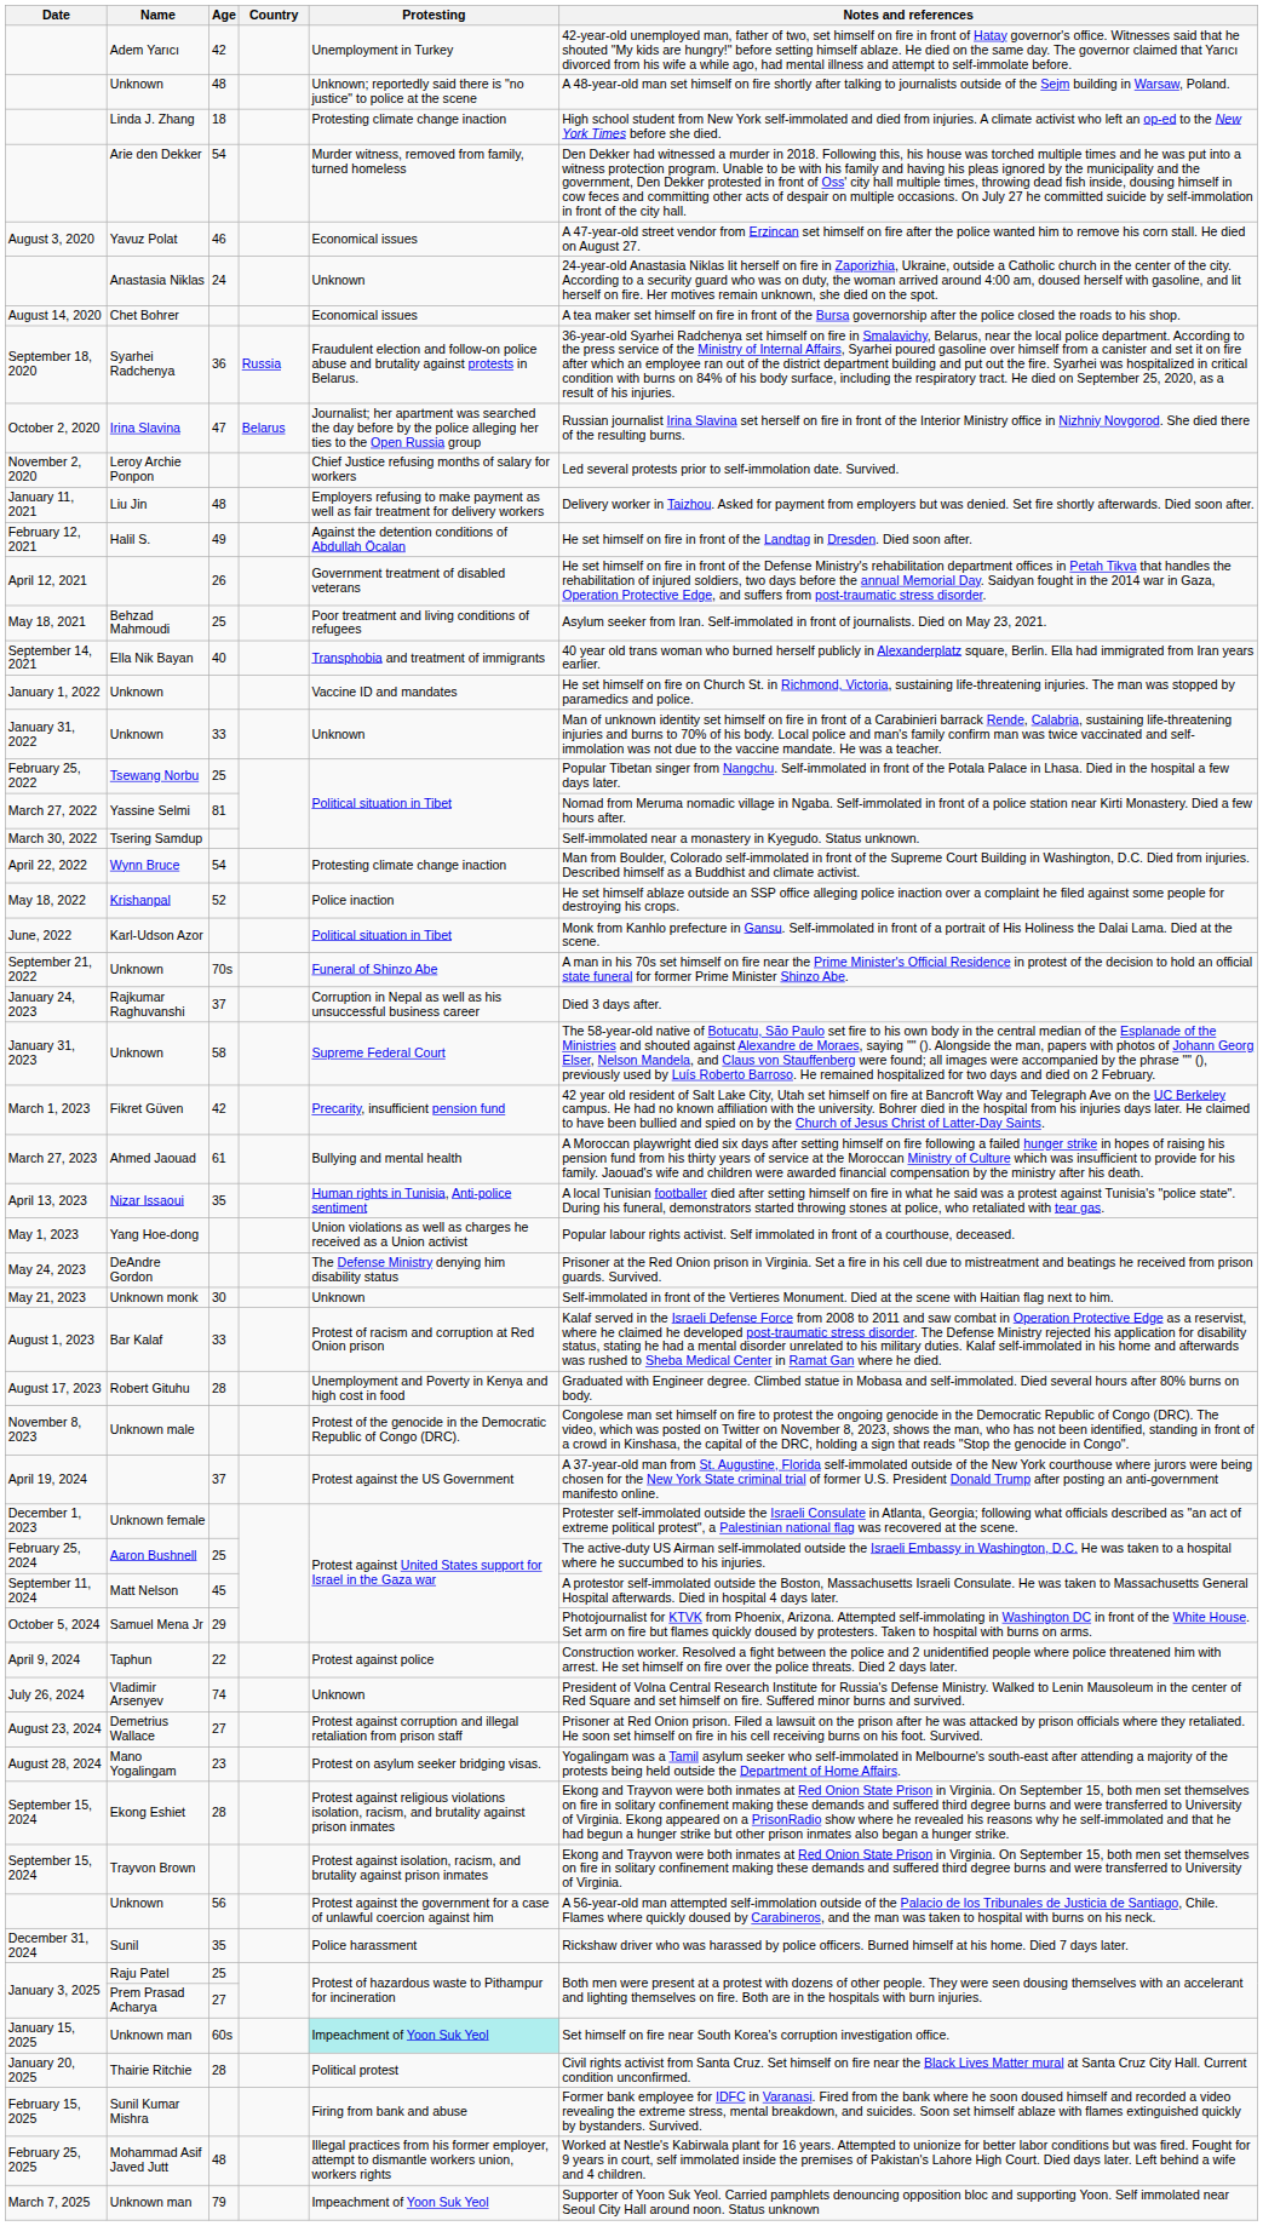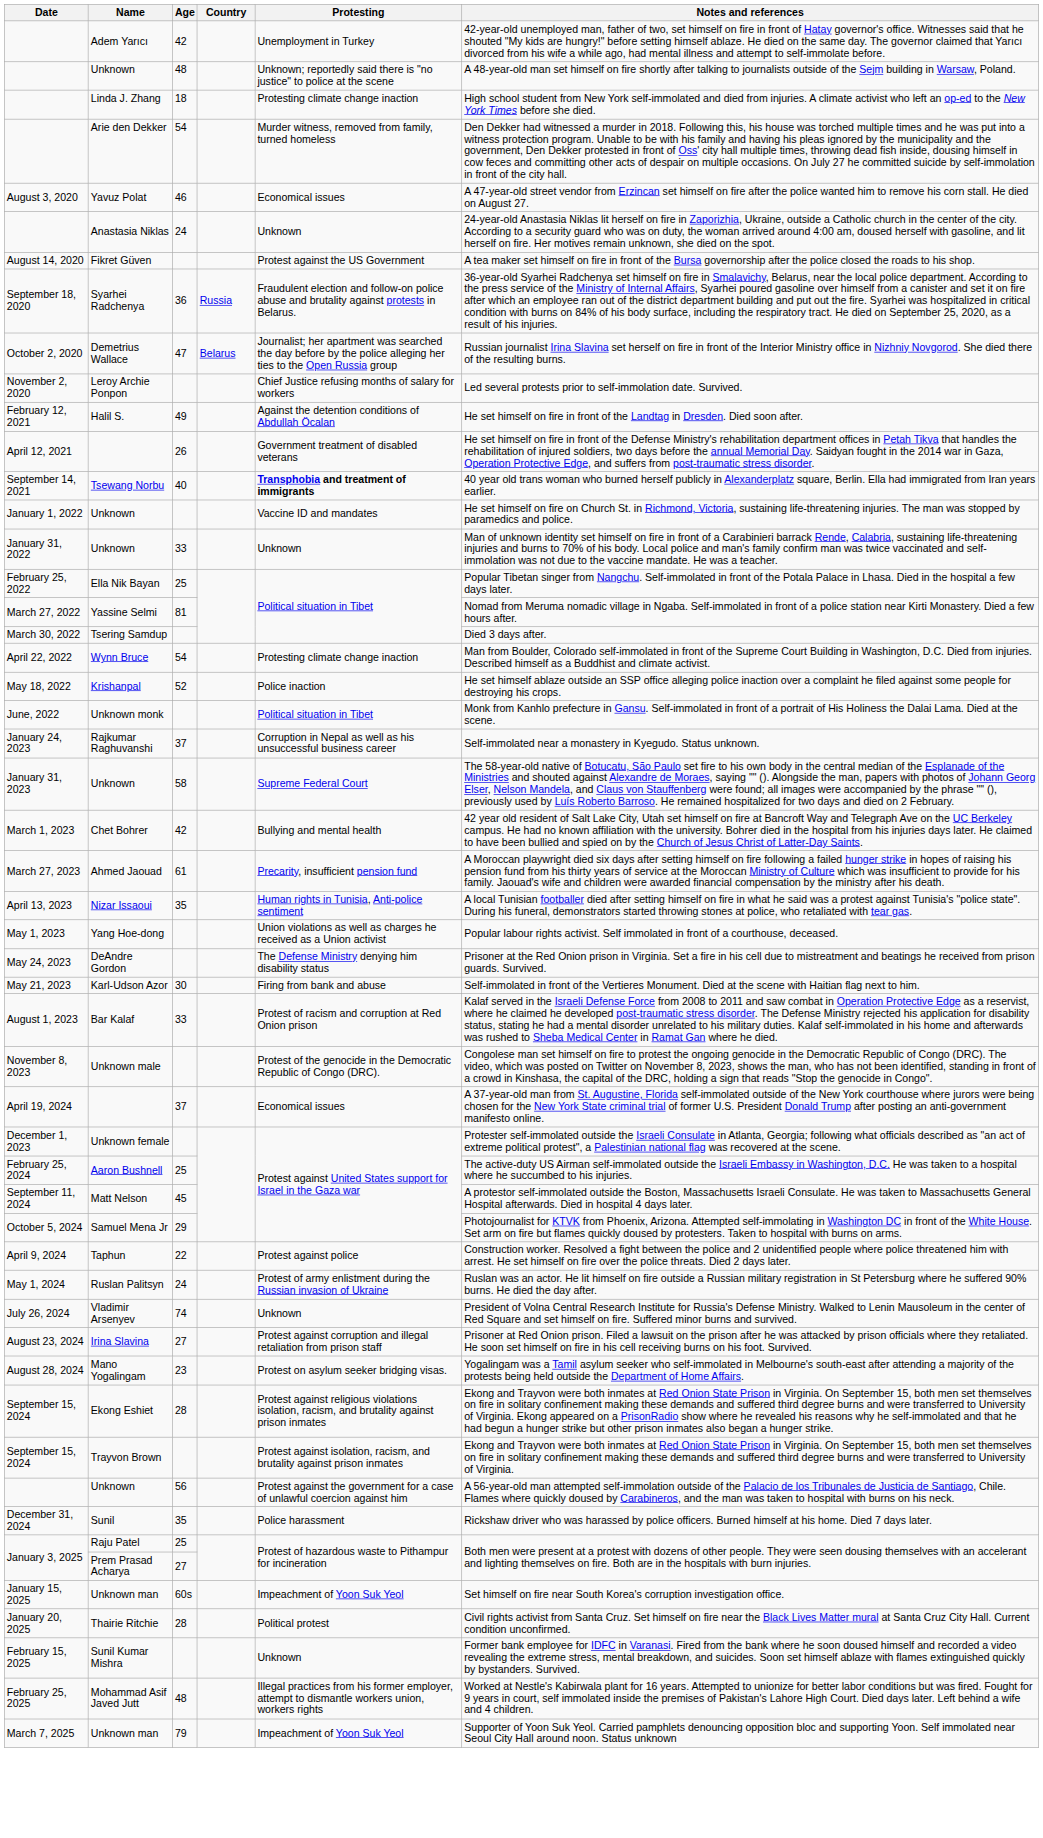August 14, 2020 | Name: Chet Bohrer -> Fikret Güven
August 14, 2020 | Protesting: Economical issues -> Protest against the US Government
October 2, 2020 | Name: Irina Slavina -> Demetrius Wallace
- row: January 11, 2021 | Liu Jin | 48 | Employers refusing to make payment as well as fair treatment for delivery workers | Delivery worker in Taizhou. Asked for payment from employers but was denied. Set fire shortly afterwards. Died soon after.
- row: May 18, 2021 | Behzad Mahmoudi | 25 | Poor treatment and living conditions of refugees | Asylum seeker from Iran. Self-immolated in front of journalists. Died on May 23, 2021.
September 14, 2021 | Name: Ella Nik Bayan -> Tsewang Norbu
September 14, 2021 | Protesting: normal -> bold
February 25, 2022 | Name: Tsewang Norbu -> Ella Nik Bayan
March 30, 2022 | Notes and references: Self-immolated near a monastery in Kyegudo. Status unknown. -> Died 3 days after.
June, 2022 | Name: Karl-Udson Azor -> Unknown monk
- row: September 21, 2022 | Unknown | 70s | Funeral of Shinzo Abe | A man in his 70s set himself on fire near the Prime Minister's Official Residence in protest of the decision to hold an official state funeral for former Prime Minister Shinzo Abe.
January 24, 2023 | Notes and references: Died 3 days after. -> Self-immolated near a monastery in Kyegudo. Status unknown.
March 1, 2023 | Name: Fikret Güven -> Chet Bohrer
March 1, 2023 | Protesting: Precarity, insufficient pension fund -> Bullying and mental health
March 27, 2023 | Protesting: Bullying and mental health -> Precarity, insufficient pension fund
May 21, 2023 | Name: Unknown monk -> Karl-Udson Azor
May 21, 2023 | Protesting: Unknown -> Firing from bank and abuse
- row: August 17, 2023 | Robert Gituhu | 28 | Unemployment and Poverty in Kenya and high cost in food | Graduated with Engineer degree. Climbed statue in Mobasa and self-immolated. Died several hours after 80% burns on body.
April 19, 2024 | Protesting: Protest against the US Government -> Economical issues
+ row: May 1, 2024 | Ruslan Palitsyn | 24 | Protest of army enlistment during the Russian invasion of Ukraine | Ruslan was an actor. He lit himself on fire outside a Russian military registration in St Petersburg where he suffered 90% burns. He died the day after.
August 23, 2024 | Name: Demetrius Wallace -> Irina Slavina
January 15, 2025 | Protesting: paleturquoise background -> no background
February 15, 2025 | Protesting: Firing from bank and abuse -> Unknown
